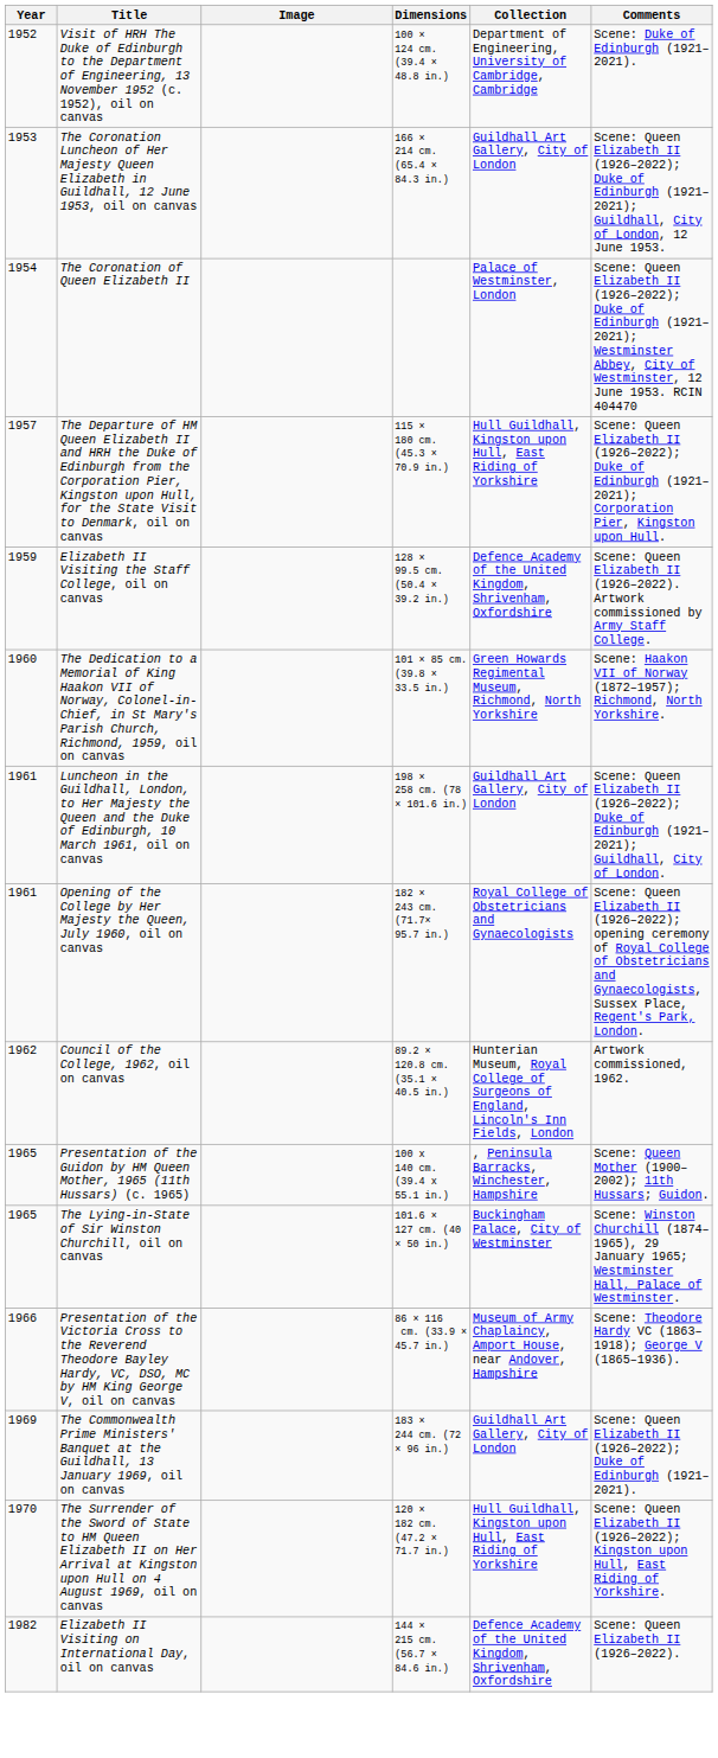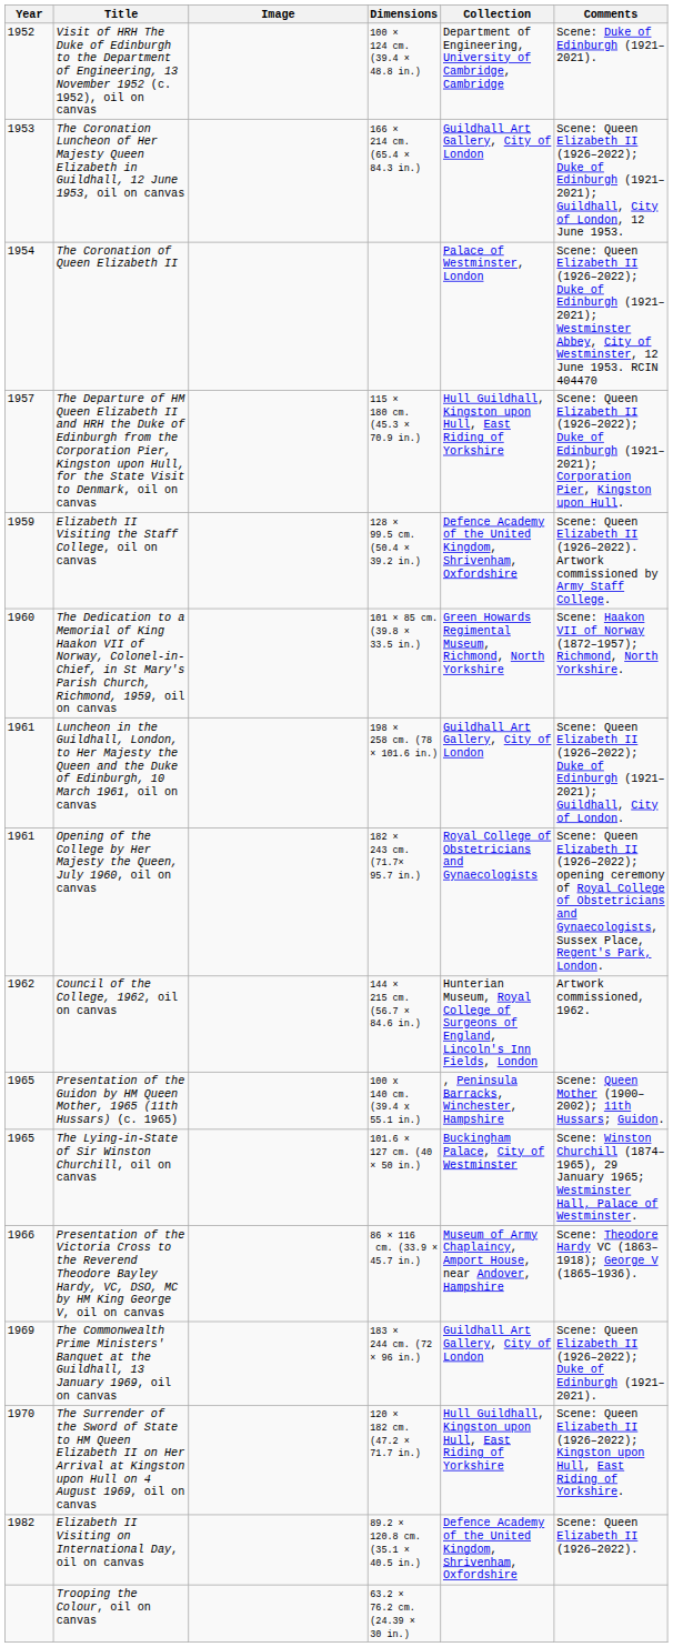Council of the College, 1962, oil on canvas | Dimensions: 89.2 × 120.8 cm. (35.1 × 40.5 in.) -> 144 × 215 cm. (56.7 × 84.6 in.)
Elizabeth II Visiting on International Day, oil on canvas | Dimensions: 144 × 215 cm. (56.7 × 84.6 in.) -> 89.2 × 120.8 cm. (35.1 × 40.5 in.)
+ row: Trooping the Colour, oil on canvas | 63.2 × 76.2 cm. (24.39 × 30 in.)
